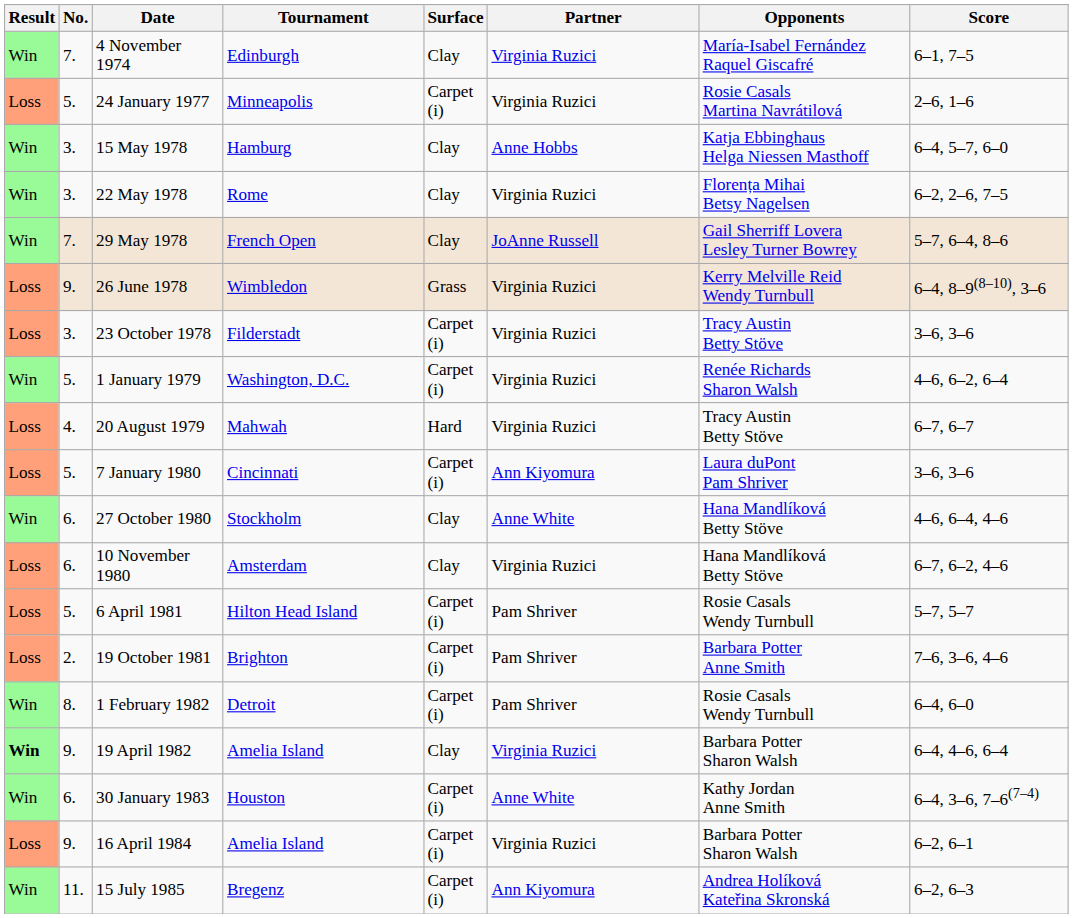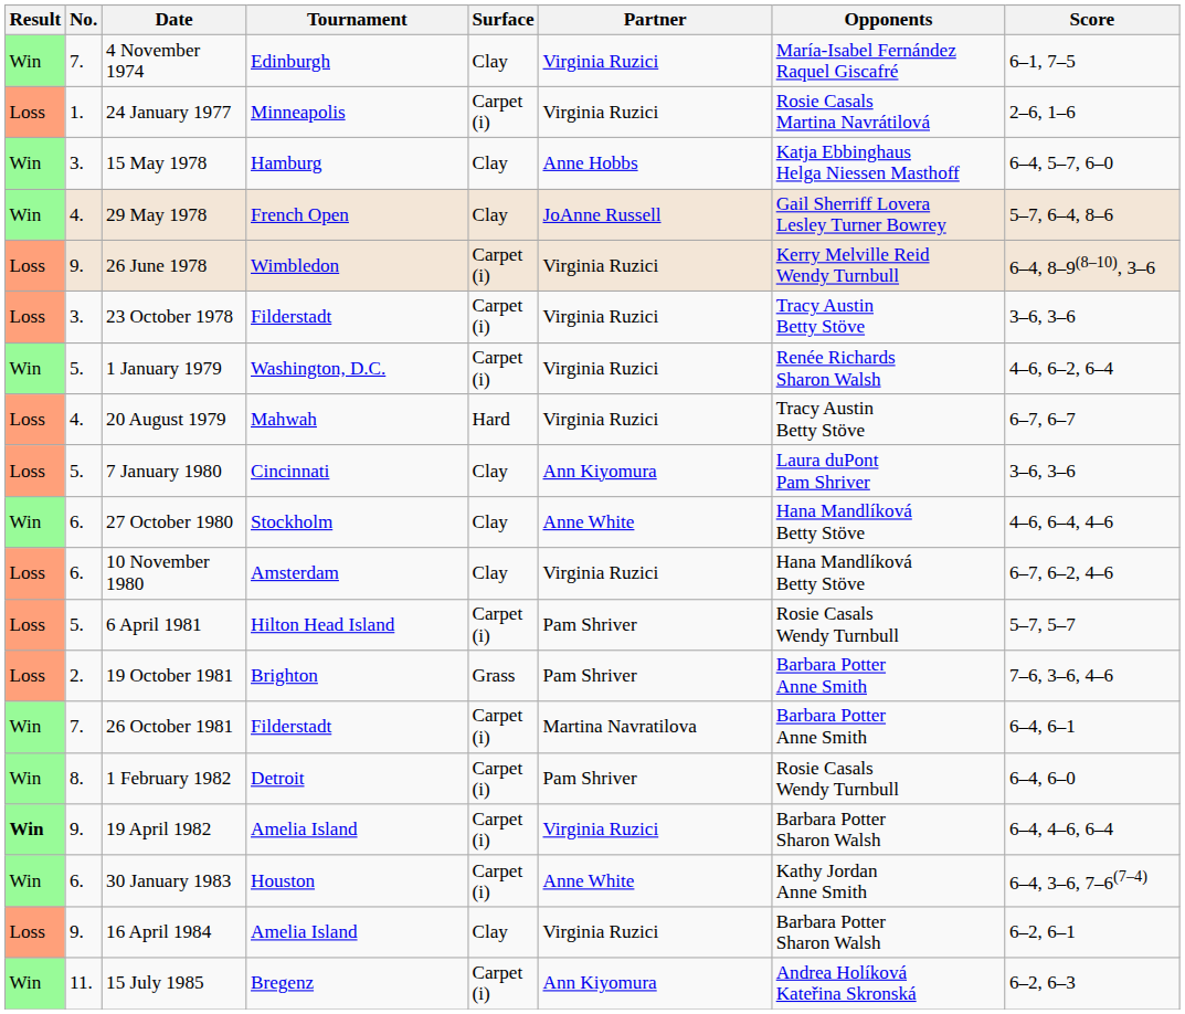24 January 1977 | No.: 5. -> 1.
- row: Win | 3. | 22 May 1978 | Rome | Clay | Virginia Ruzici | Florența Mihai Betsy Nagelsen | 6–2, 2–6, 7–5
29 May 1978 | No.: 7. -> 4.
26 June 1978 | Surface: Grass -> Carpet (i)
7 January 1980 | Surface: Carpet (i) -> Clay
19 October 1981 | Surface: Carpet (i) -> Grass
+ row: Win | 7. | 26 October 1981 | Filderstadt | Carpet (i) | Martina Navratilova | Barbara Potter Anne Smith | 6–4, 6–1
19 April 1982 | Surface: Clay -> Carpet (i)
16 April 1984 | Surface: Carpet (i) -> Clay
